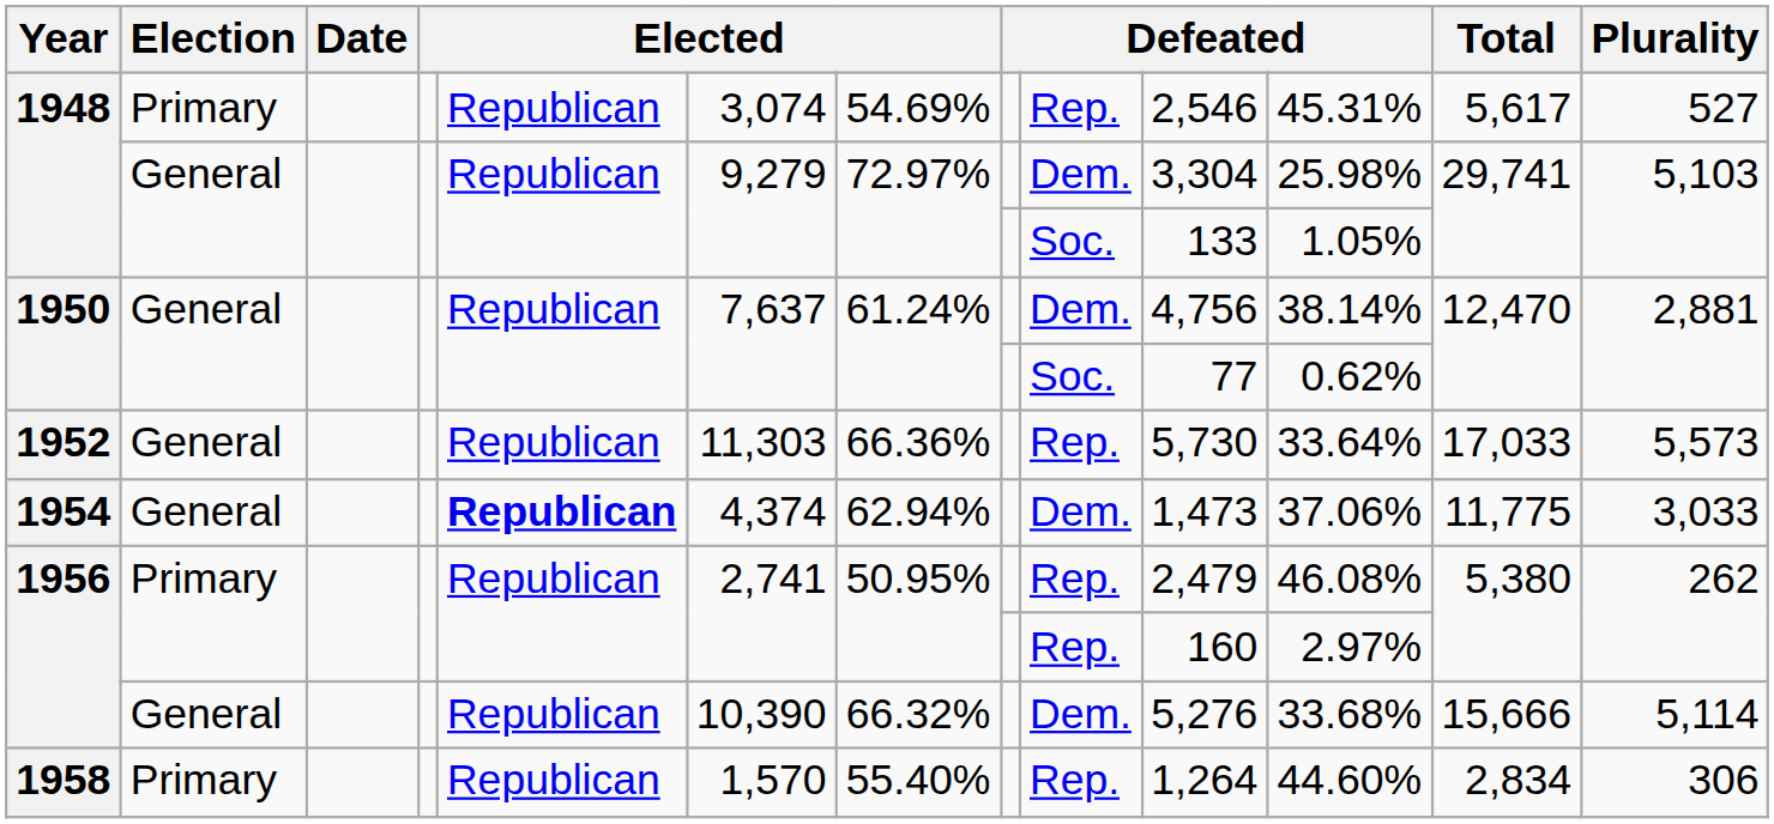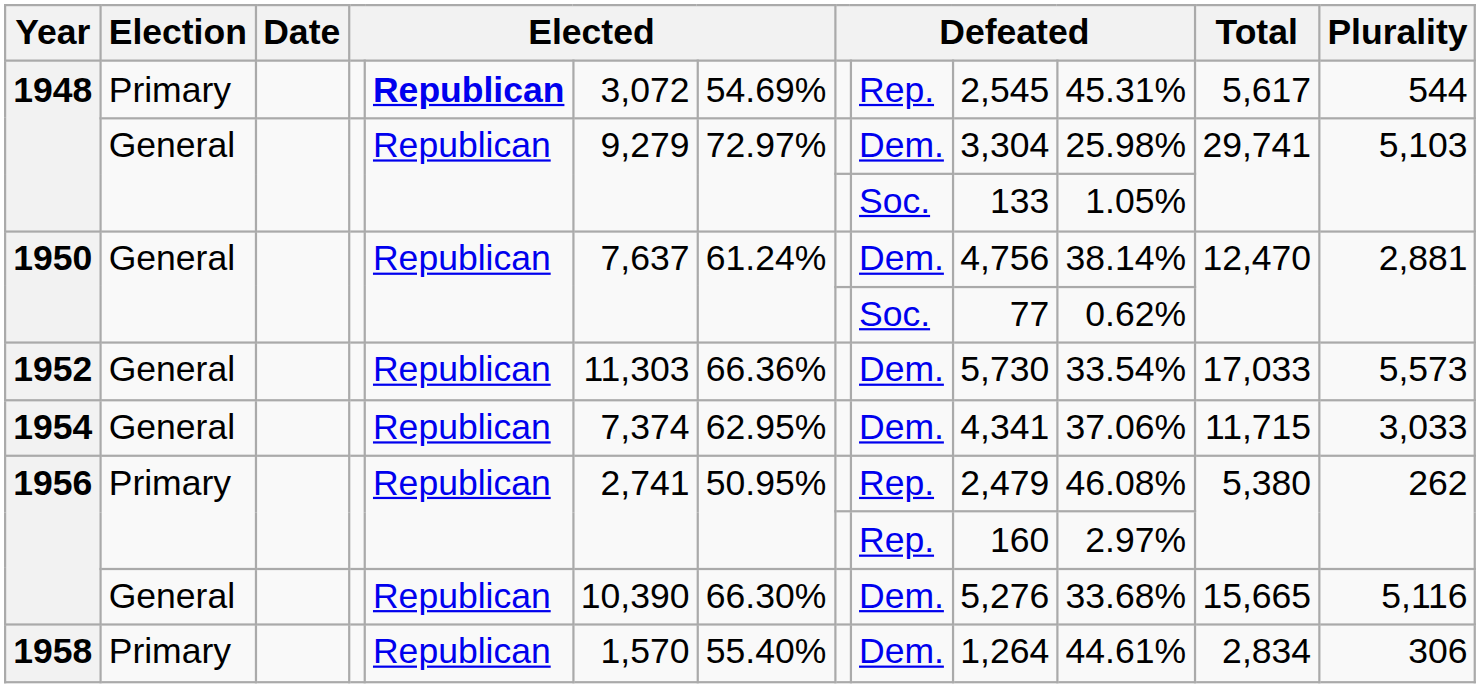1948 / Primary | column 5: normal -> bold
1948 / Primary | column 6: 3,074 -> 3,072
1948 / Primary | column 10: 2,546 -> 2,545
1948 / Primary | Plurality: 527 -> 544
1952 | column 9: Rep. -> Dem.
1952 | column 11: 33.64% -> 33.54%
1954 | column 5: bold -> normal
1954 | column 6: 4,374 -> 7,374
1954 | column 7: 62.94% -> 62.95%
1954 | column 10: 1,473 -> 4,341
1954 | Total: 11,775 -> 11,715
1956 / General | column 7: 66.32% -> 66.30%
1956 / General | Total: 15,666 -> 15,665
1956 / General | Plurality: 5,114 -> 5,116
1958 | column 9: Rep. -> Dem.
1958 | column 11: 44.60% -> 44.61%
